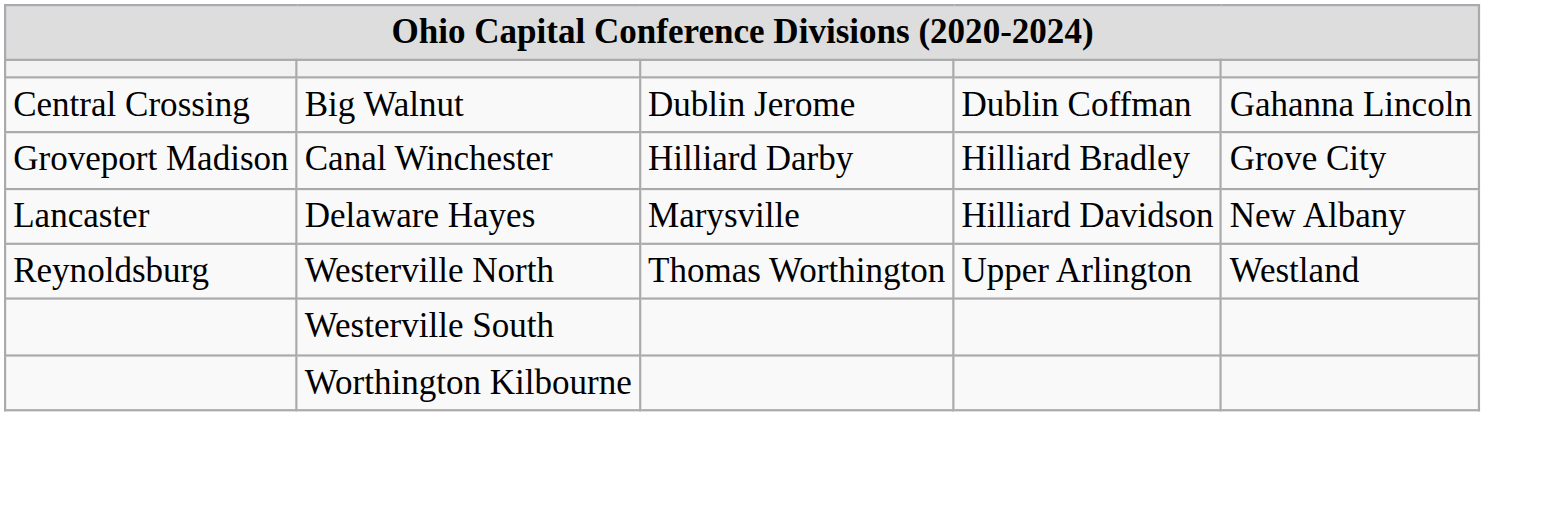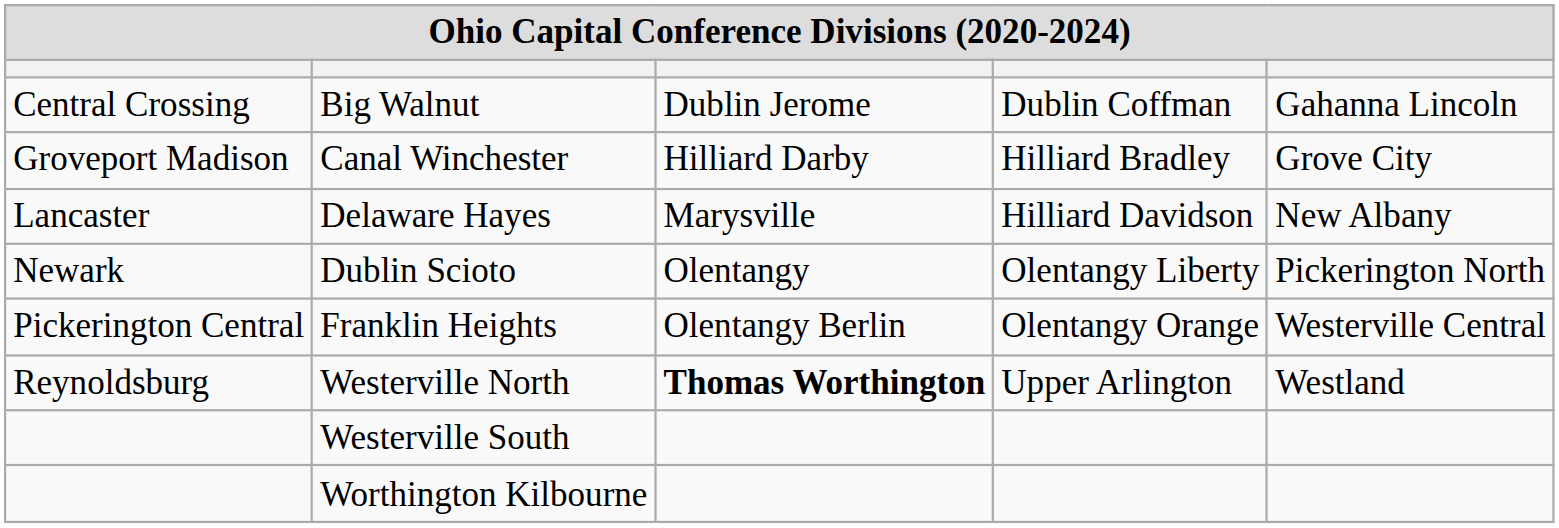+ row: Newark | Dublin Scioto | Olentangy | Olentangy Liberty | Pickerington North
+ row: Pickerington Central | Franklin Heights | Olentangy Berlin | Olentangy Orange | Westerville Central
Westerville North | column 3: normal -> bold
